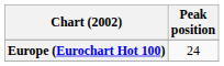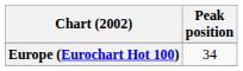Europe (Eurochart Hot 100) | Peak position: 24 -> 34
